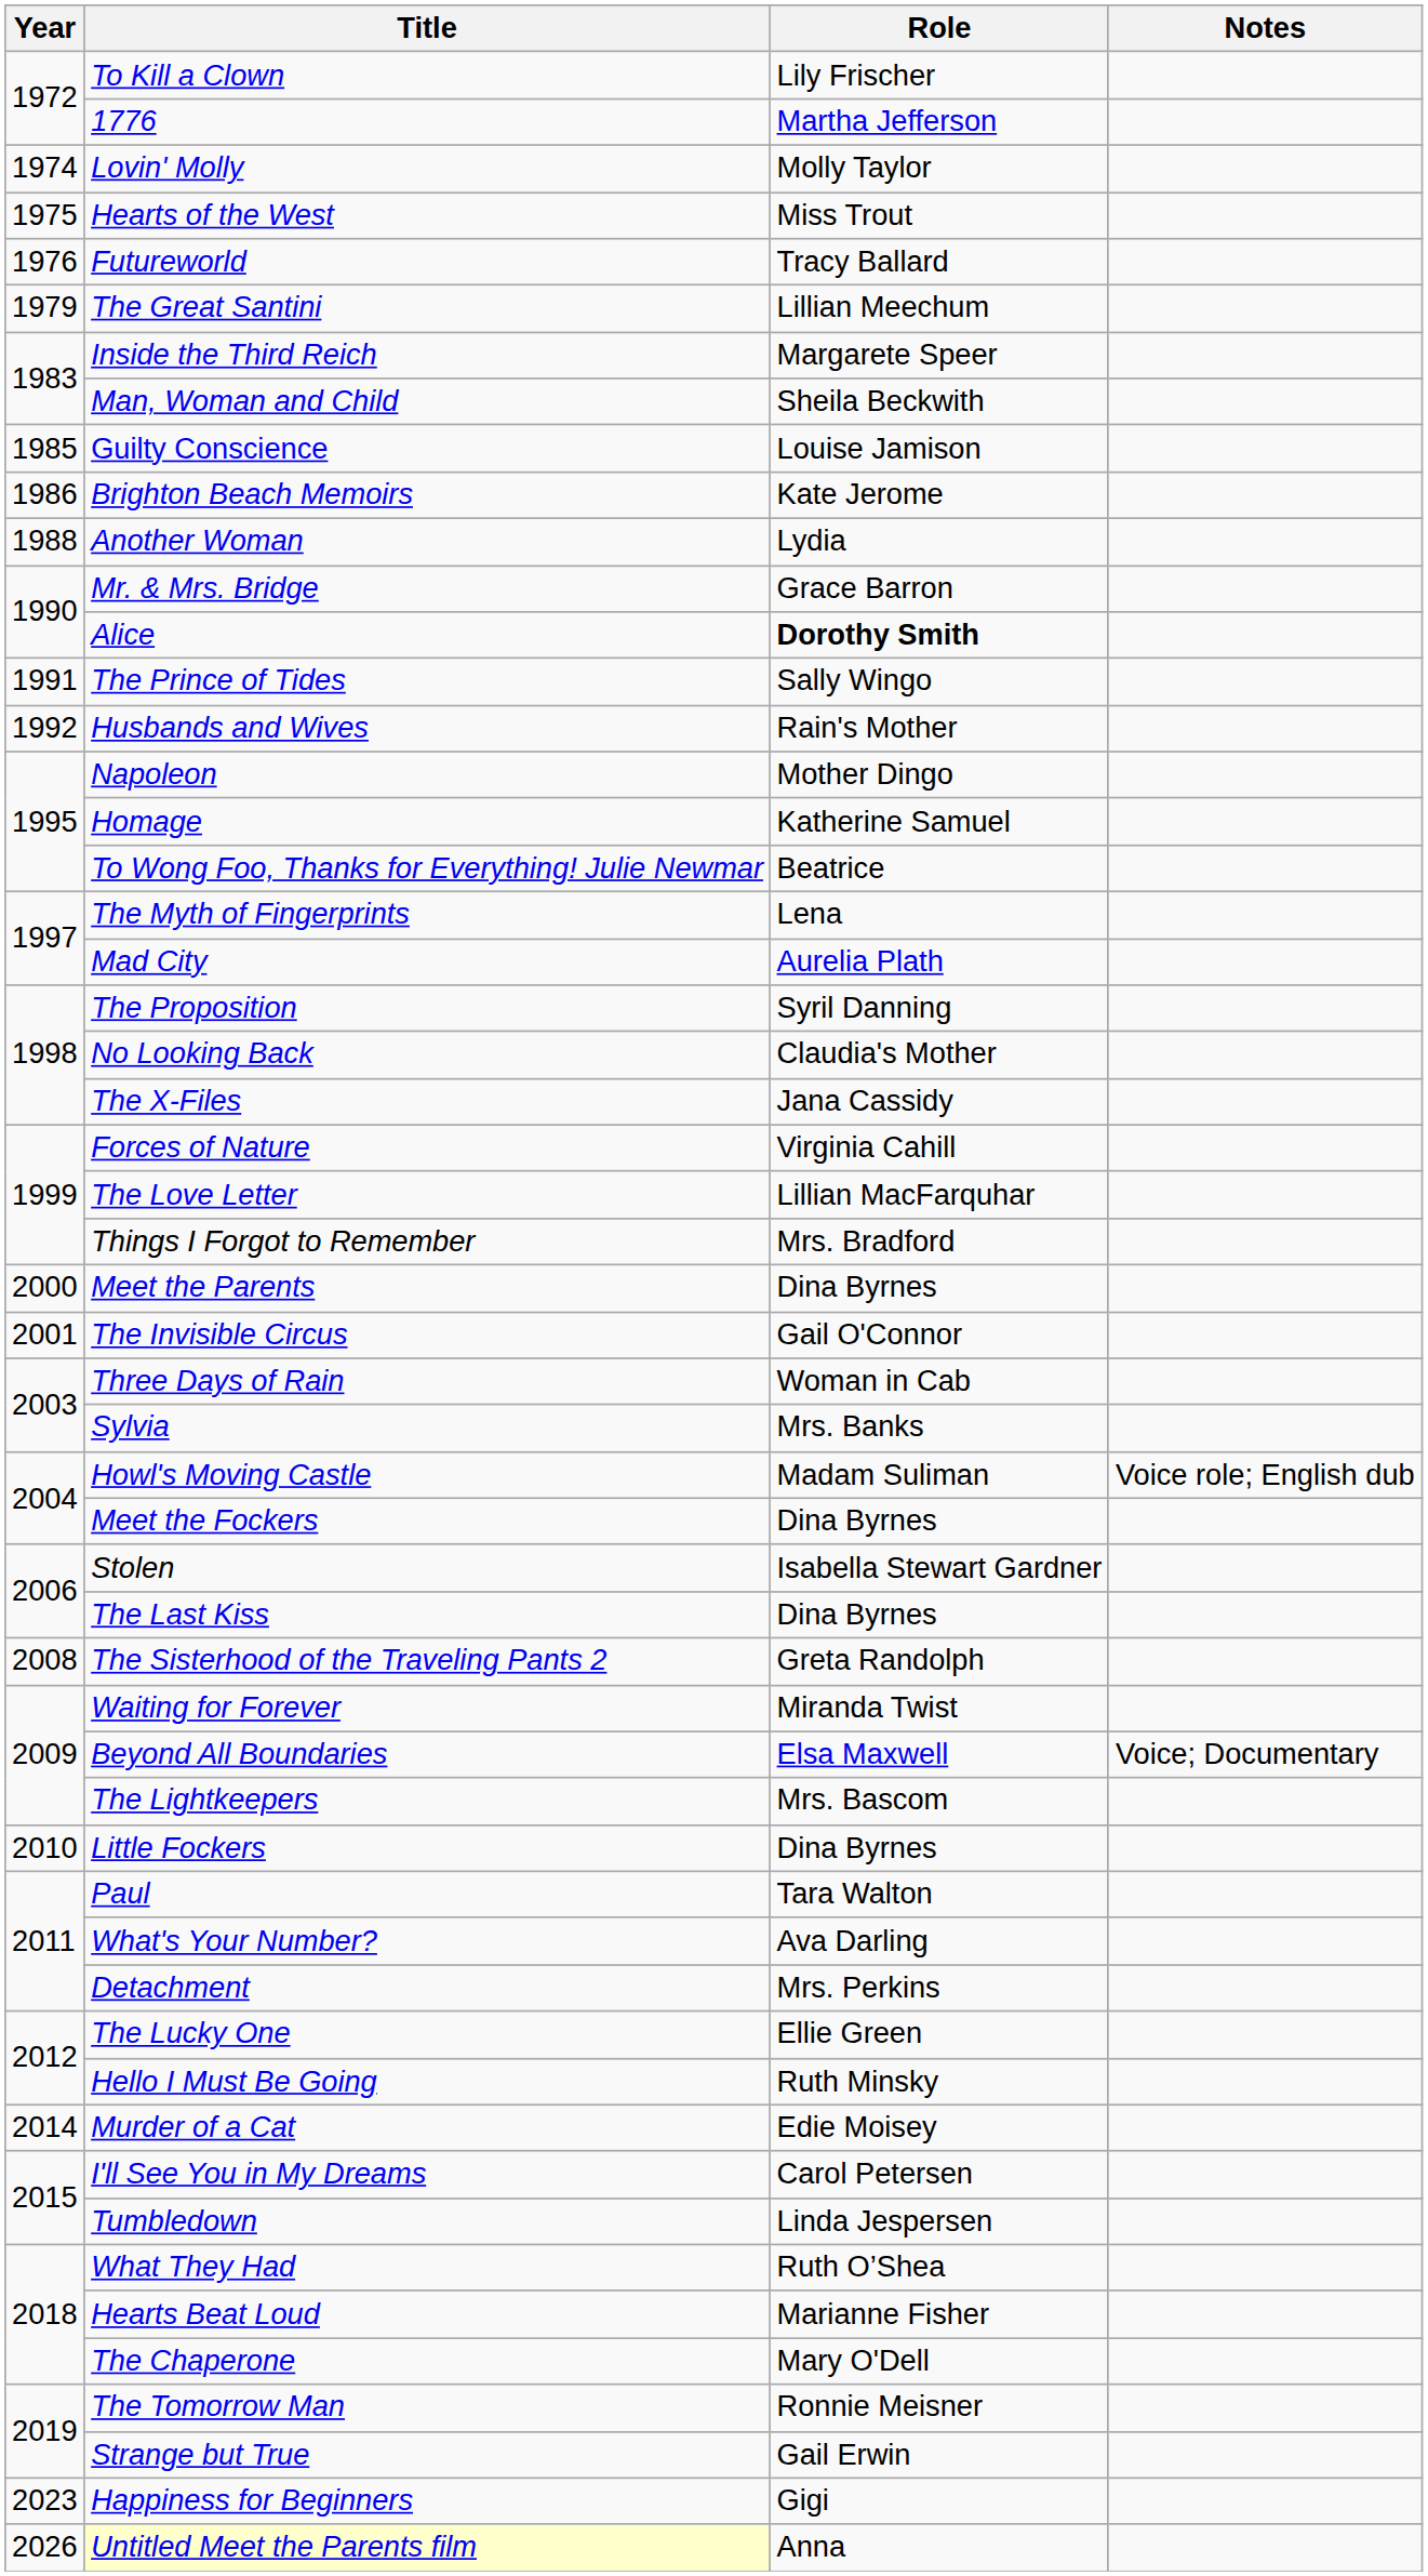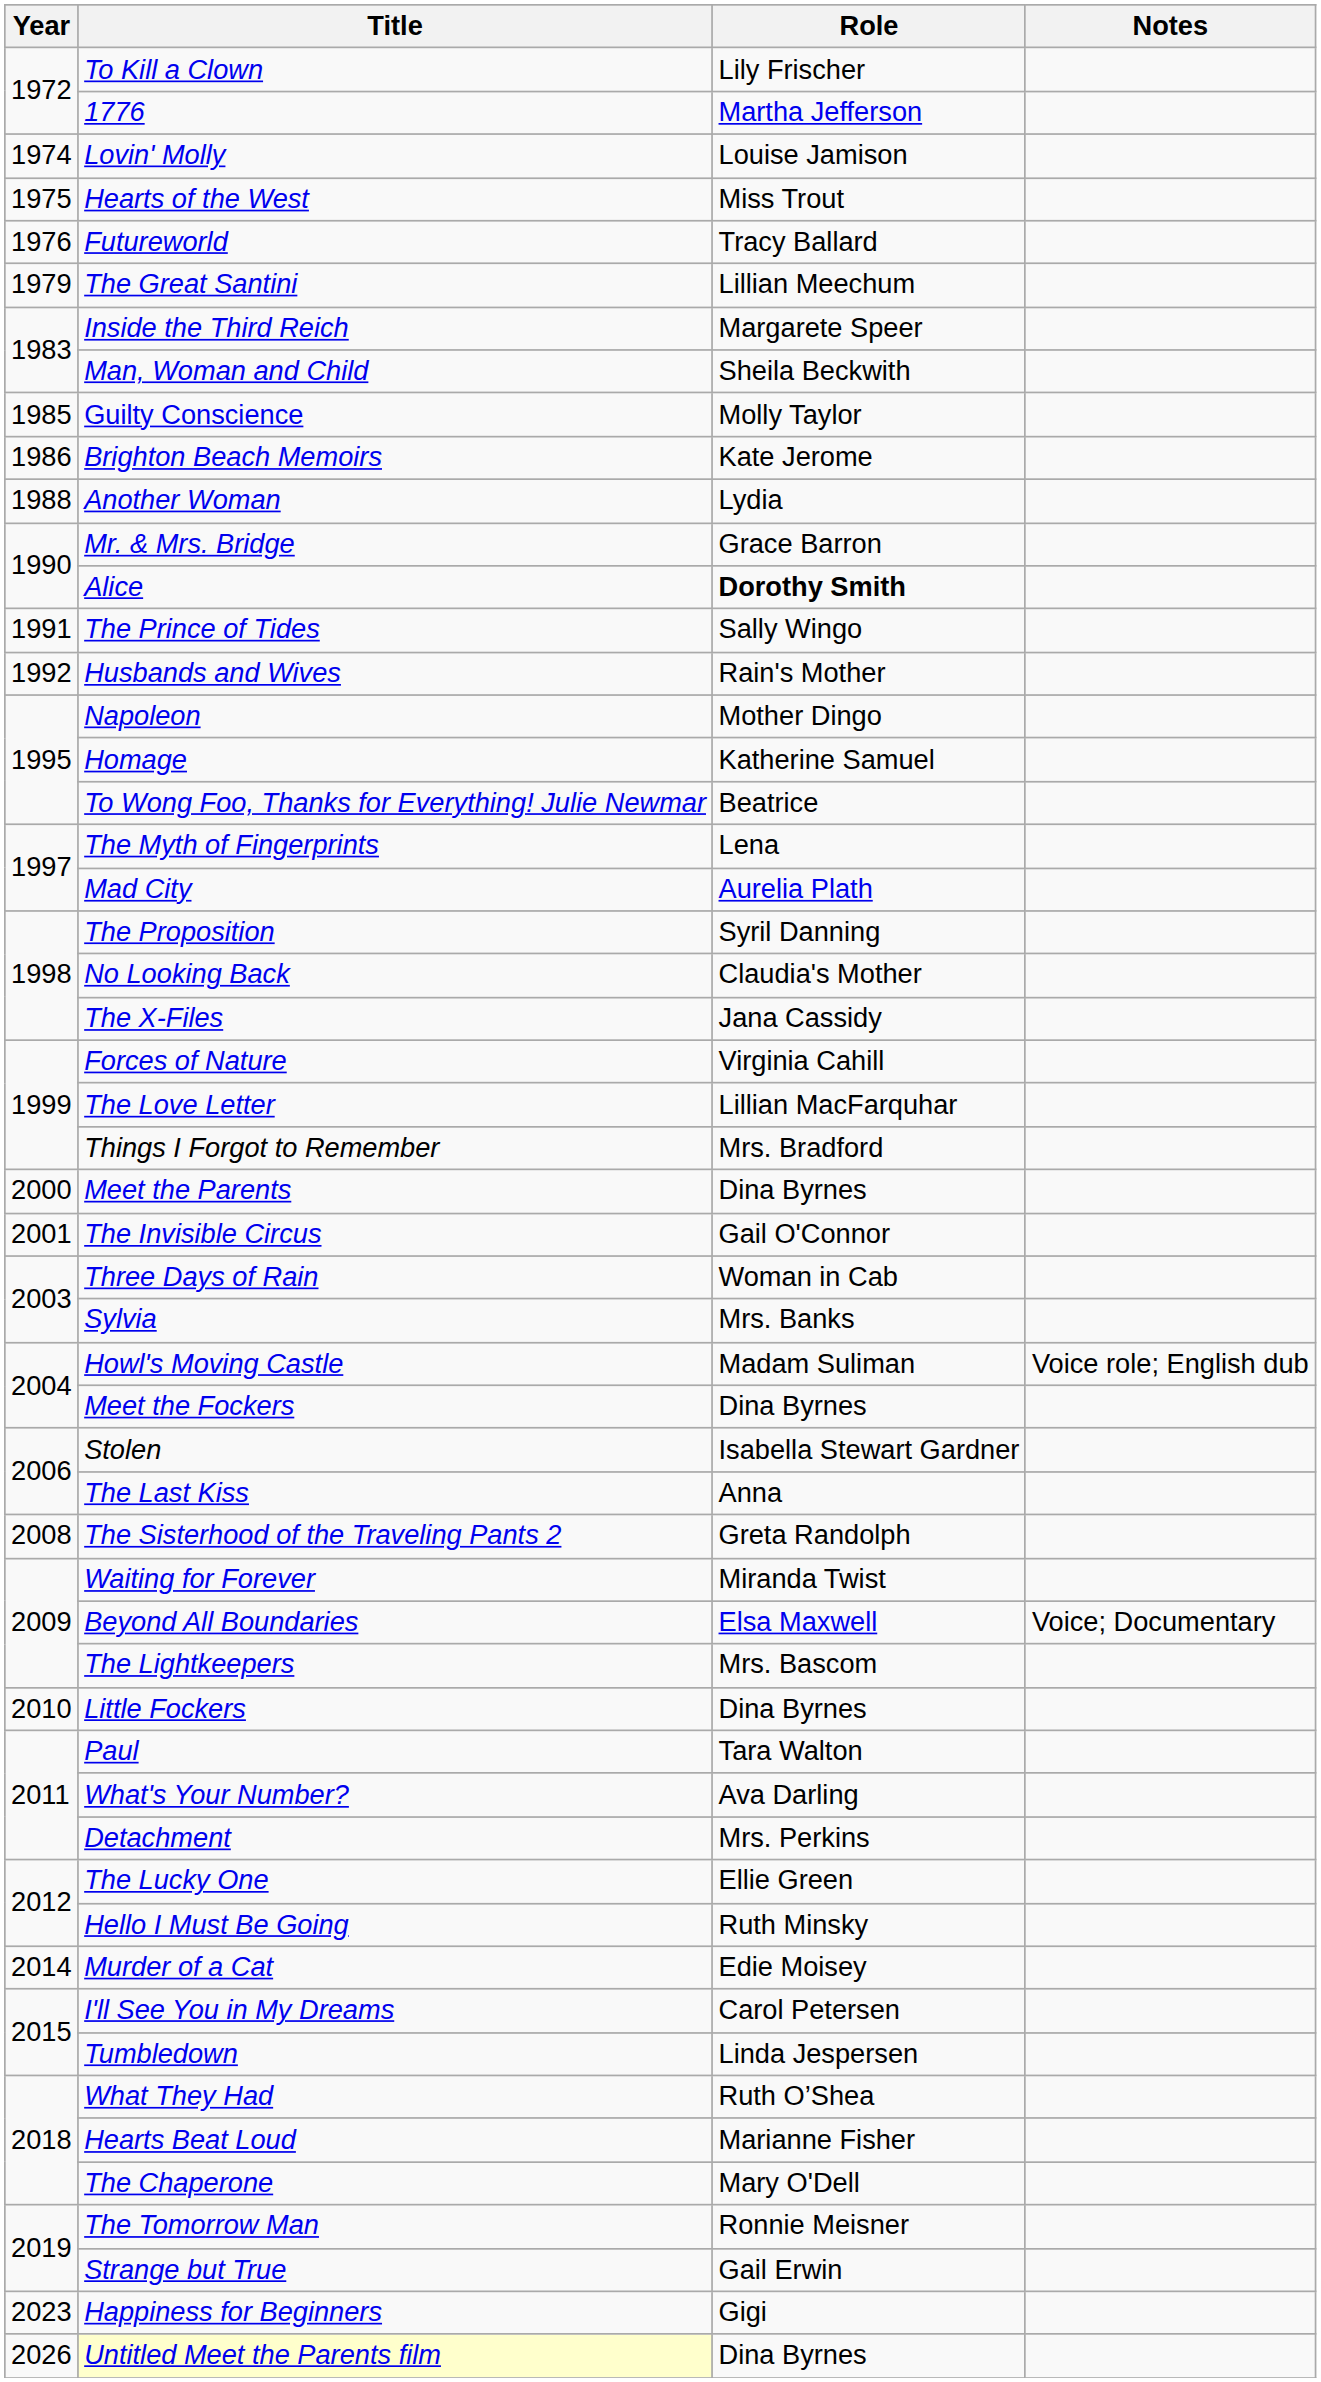Lovin' Molly | Role: Molly Taylor -> Louise Jamison
Guilty Conscience | Role: Louise Jamison -> Molly Taylor
The Last Kiss | Role: Dina Byrnes -> Anna
Untitled Meet the Parents film | Role: Anna -> Dina Byrnes
